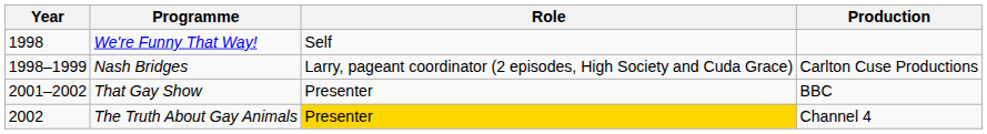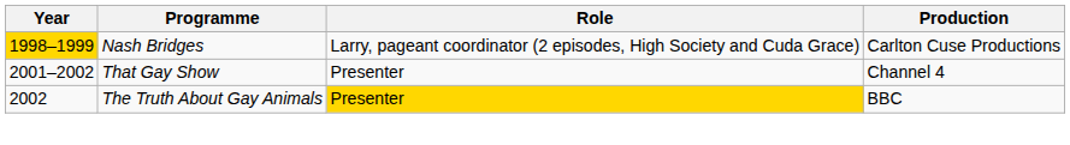- row: 1998 | We're Funny That Way! | Self
Nash Bridges | Year: no background -> gold background
That Gay Show | Production: BBC -> Channel 4
The Truth About Gay Animals | Production: Channel 4 -> BBC
